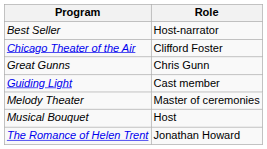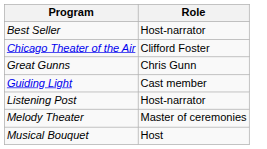+ row: Listening Post | Host-narrator
- row: The Romance of Helen Trent | Jonathan Howard
